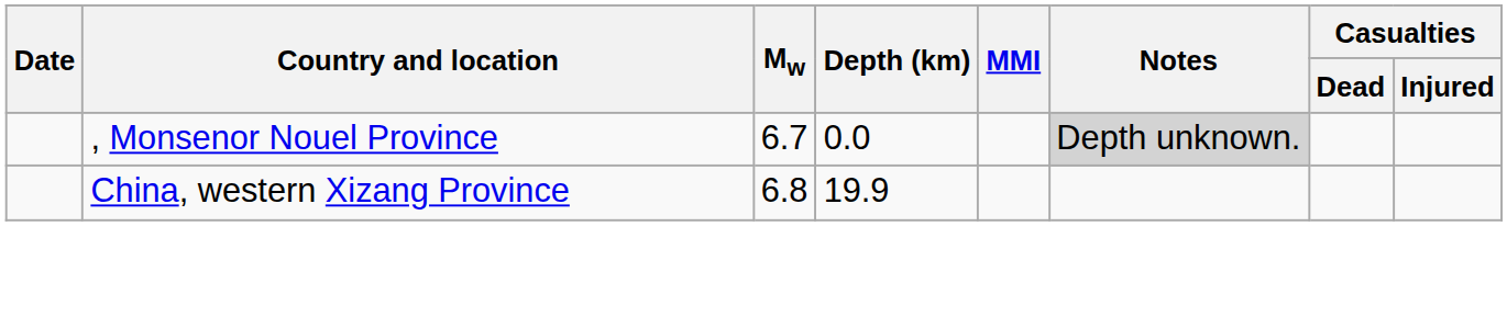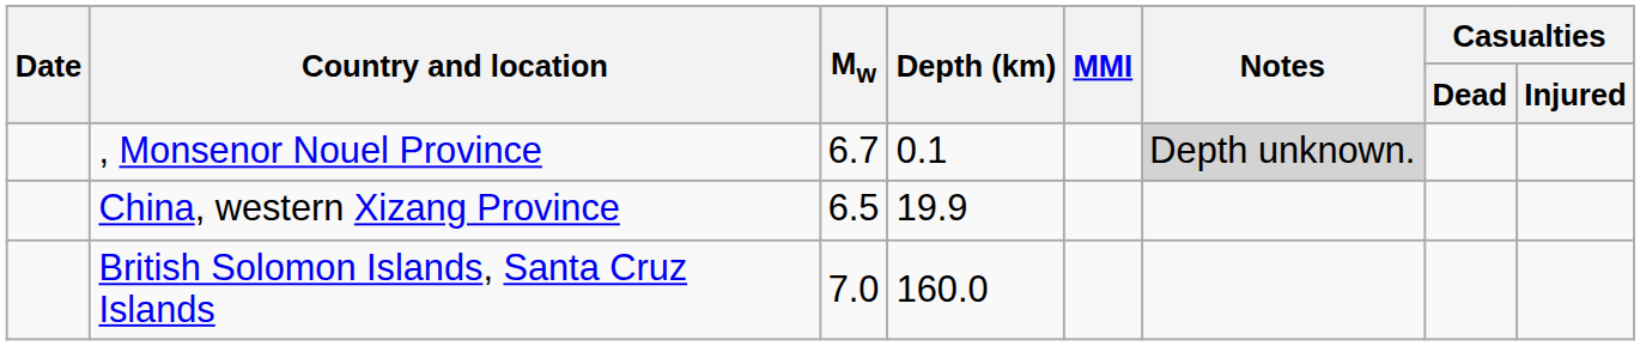, Monsenor Nouel Province | Depth (km): 0.0 -> 0.1
China, western Xizang Province | Mw: 6.8 -> 6.5
+ row: British Solomon Islands, Santa Cruz Islands | 7.0 | 160.0
